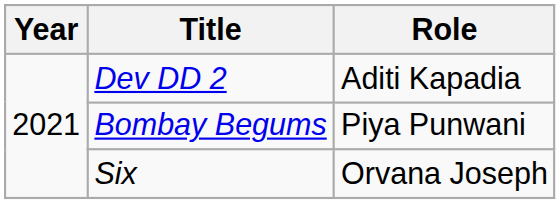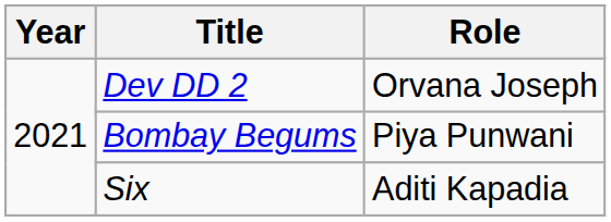Dev DD 2 | Role: Aditi Kapadia -> Orvana Joseph
Six | Role: Orvana Joseph -> Aditi Kapadia
